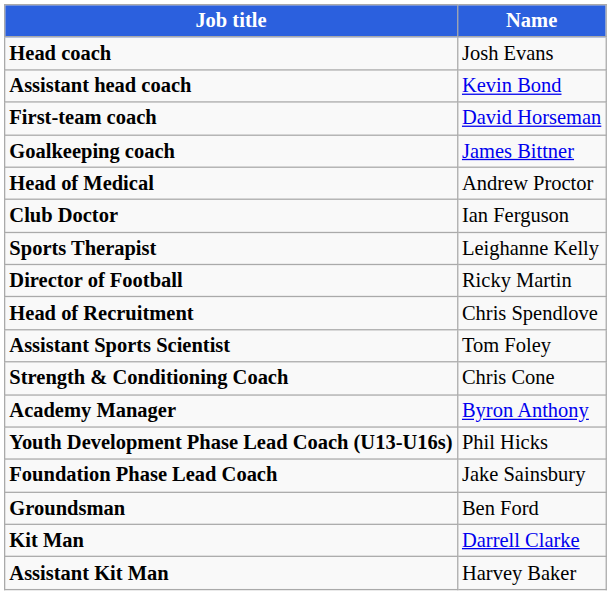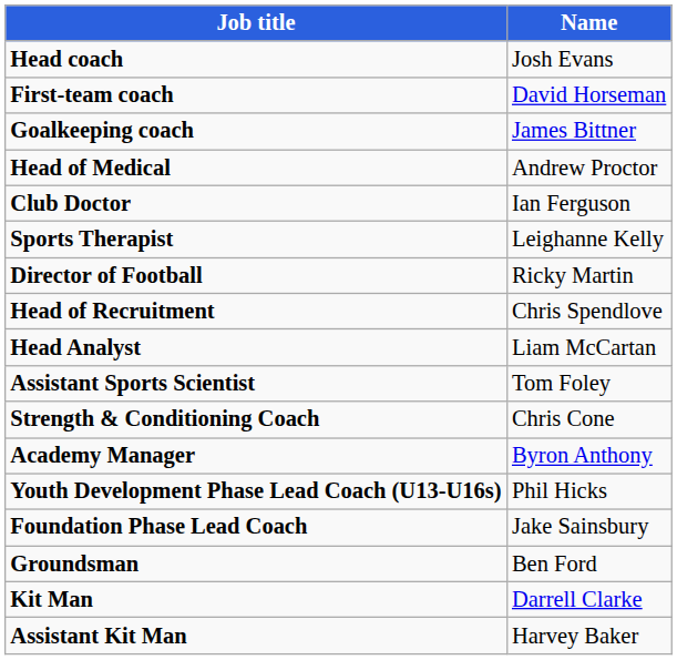- row: Assistant head coach | Kevin Bond
+ row: Head Analyst | Liam McCartan
